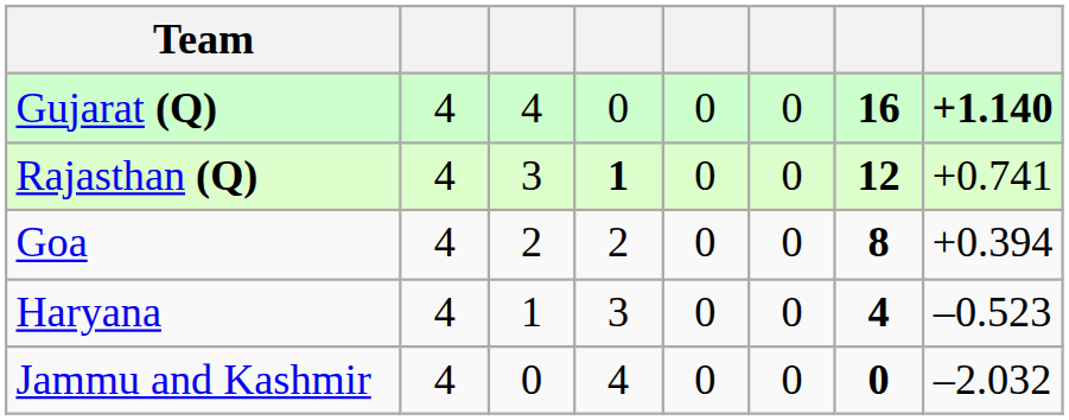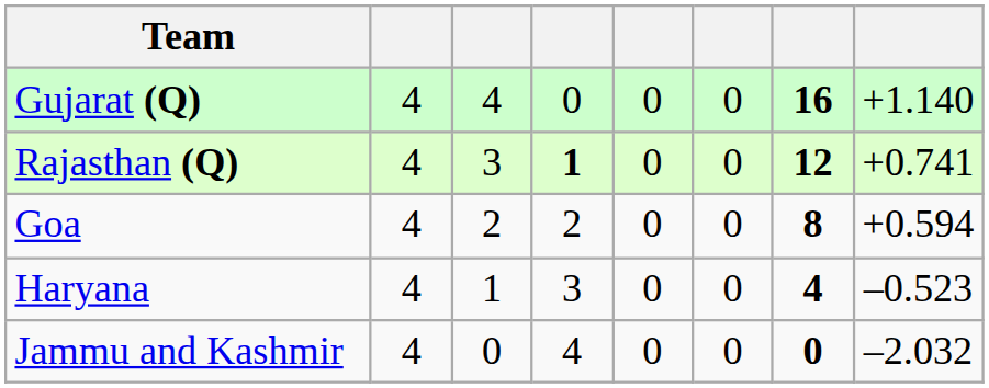Gujarat (Q) | column 8: bold -> normal
Goa | column 8: +0.394 -> +0.594
